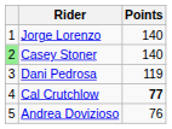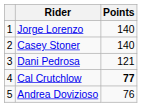Casey Stoner | column 1: lightgreen background -> no background
Dani Pedrosa | Points: 119 -> 121
